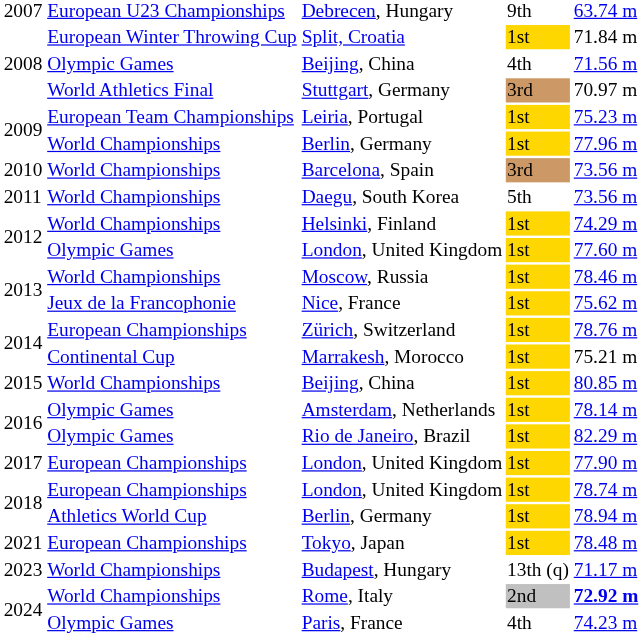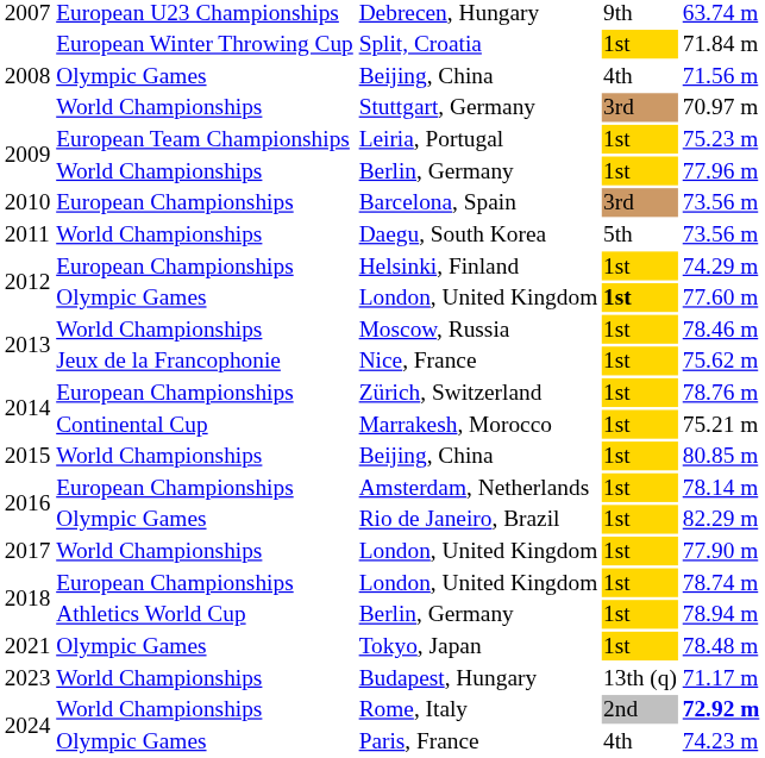Stuttgart, Germany | column 2: World Athletics Final -> World Championships
Barcelona, Spain | column 2: World Championships -> European Championships
Helsinki, Finland | column 2: World Championships -> European Championships
2012 / London, United Kingdom | column 4: normal -> bold
Amsterdam, Netherlands | column 2: Olympic Games -> European Championships
2017 / London, United Kingdom | column 2: European Championships -> World Championships
Tokyo, Japan | column 2: European Championships -> Olympic Games
